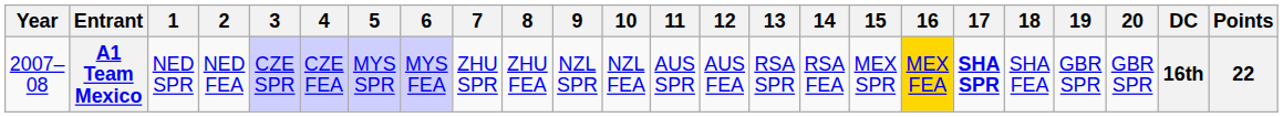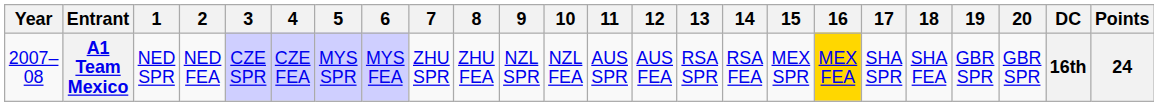A1 Team Mexico | 17: bold -> normal
A1 Team Mexico | Points: 22 -> 24
